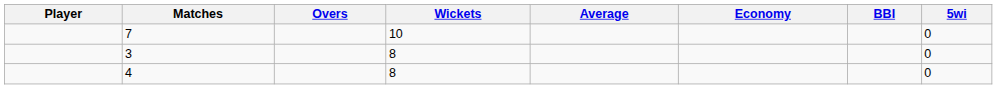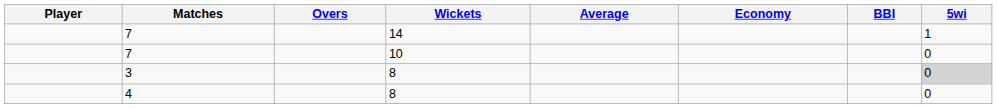+ row: 7 | 14 | 1
3 | 5wi: no background -> lightgrey background
